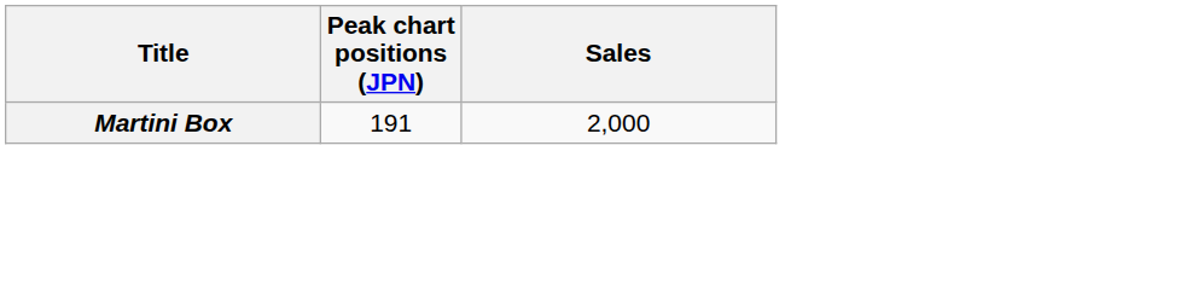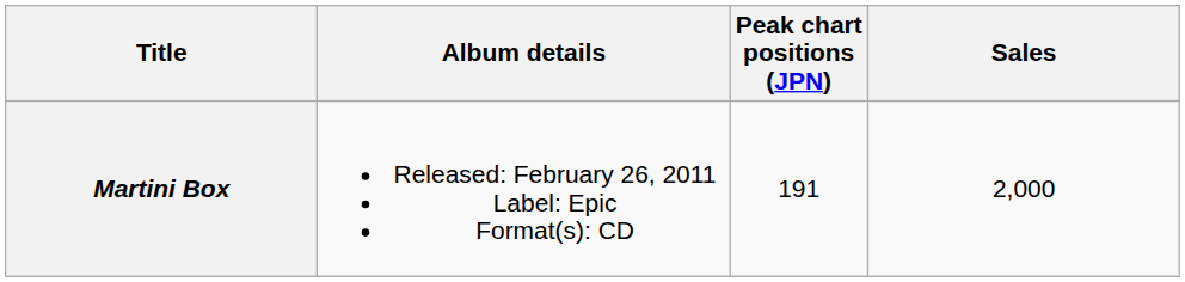+ column: Album details | Released: February 26, 2011 Label: Epic Format(s): CD
